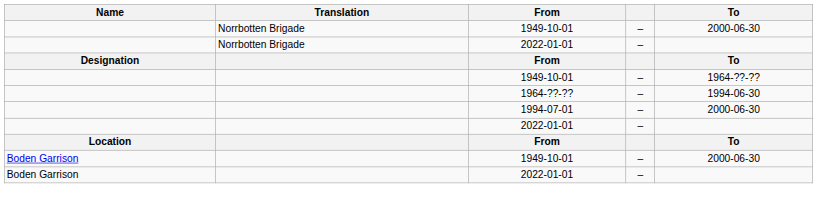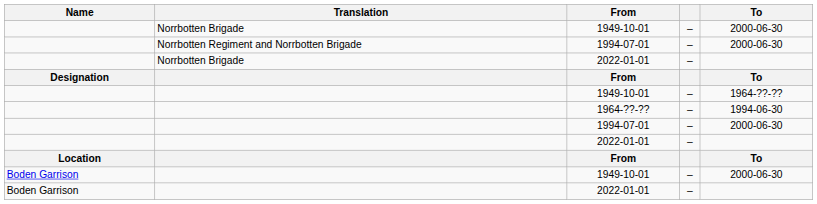+ row: Norrbotten Regiment and Norrbotten Brigade | 1994-07-01 | – | 2000-06-30
